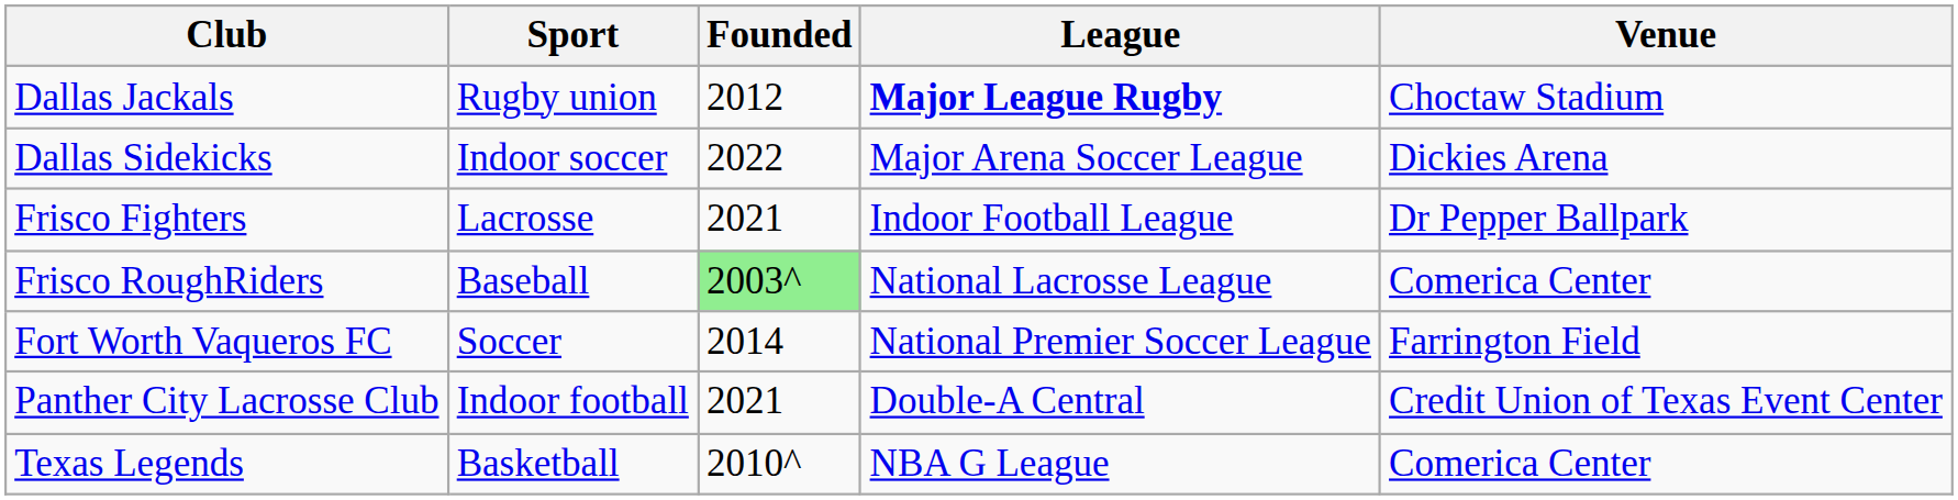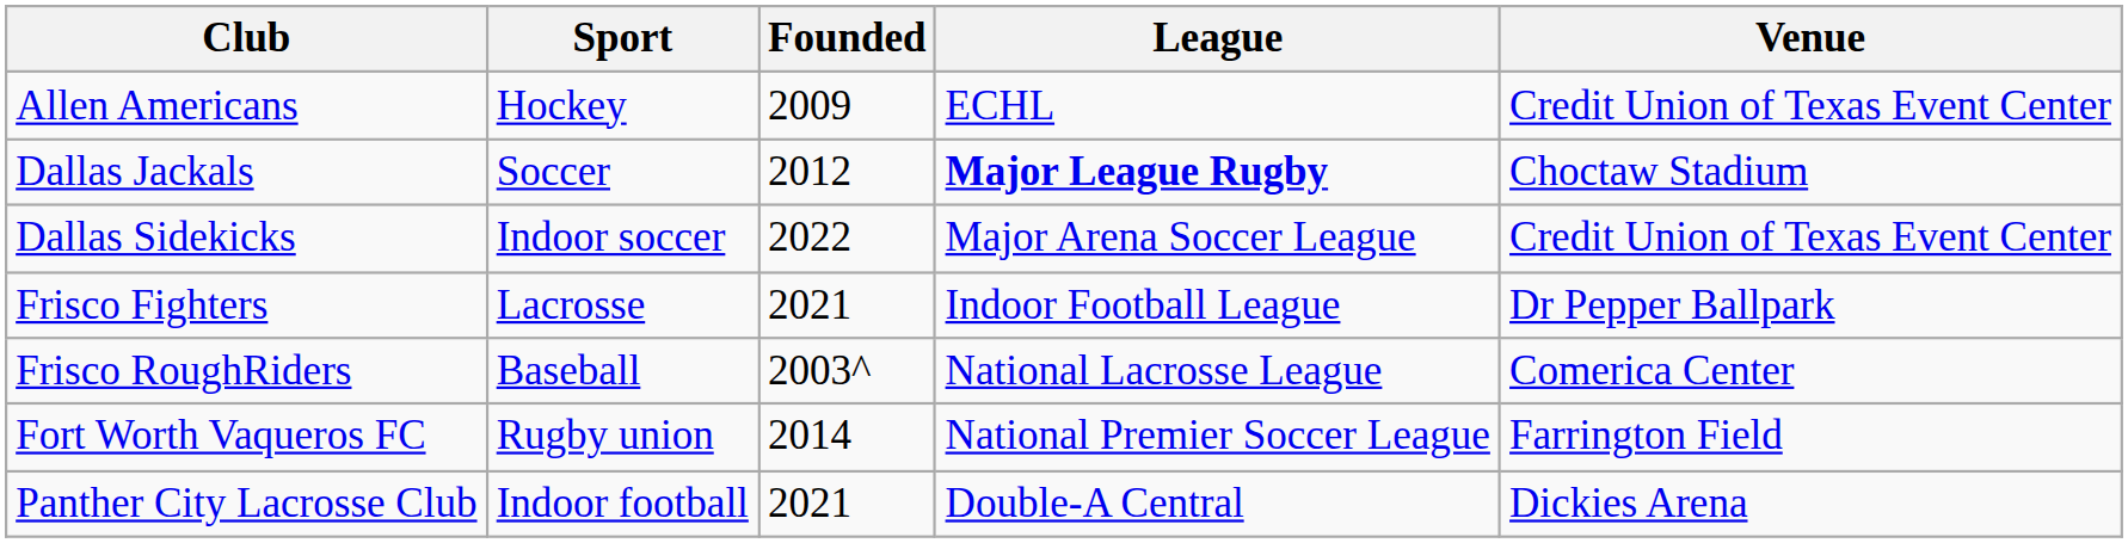+ row: Allen Americans | Hockey | 2009 | ECHL | Credit Union of Texas Event Center
Dallas Jackals | Sport: Rugby union -> Soccer
Dallas Sidekicks | Venue: Dickies Arena -> Credit Union of Texas Event Center
Frisco RoughRiders | Founded: lightgreen background -> no background
Fort Worth Vaqueros FC | Sport: Soccer -> Rugby union
Panther City Lacrosse Club | Venue: Credit Union of Texas Event Center -> Dickies Arena
- row: Texas Legends | Basketball | 2010^ | NBA G League | Comerica Center
